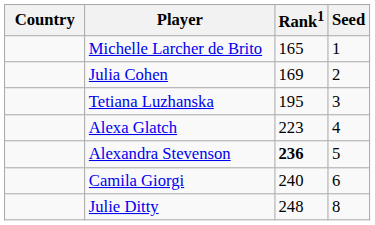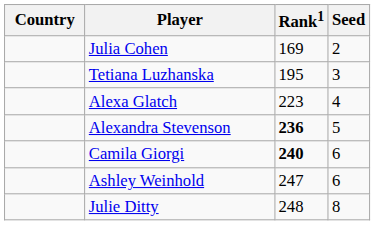- row: Michelle Larcher de Brito | 165 | 1
Camila Giorgi | Rank1: normal -> bold
+ row: Ashley Weinhold | 247 | 6
